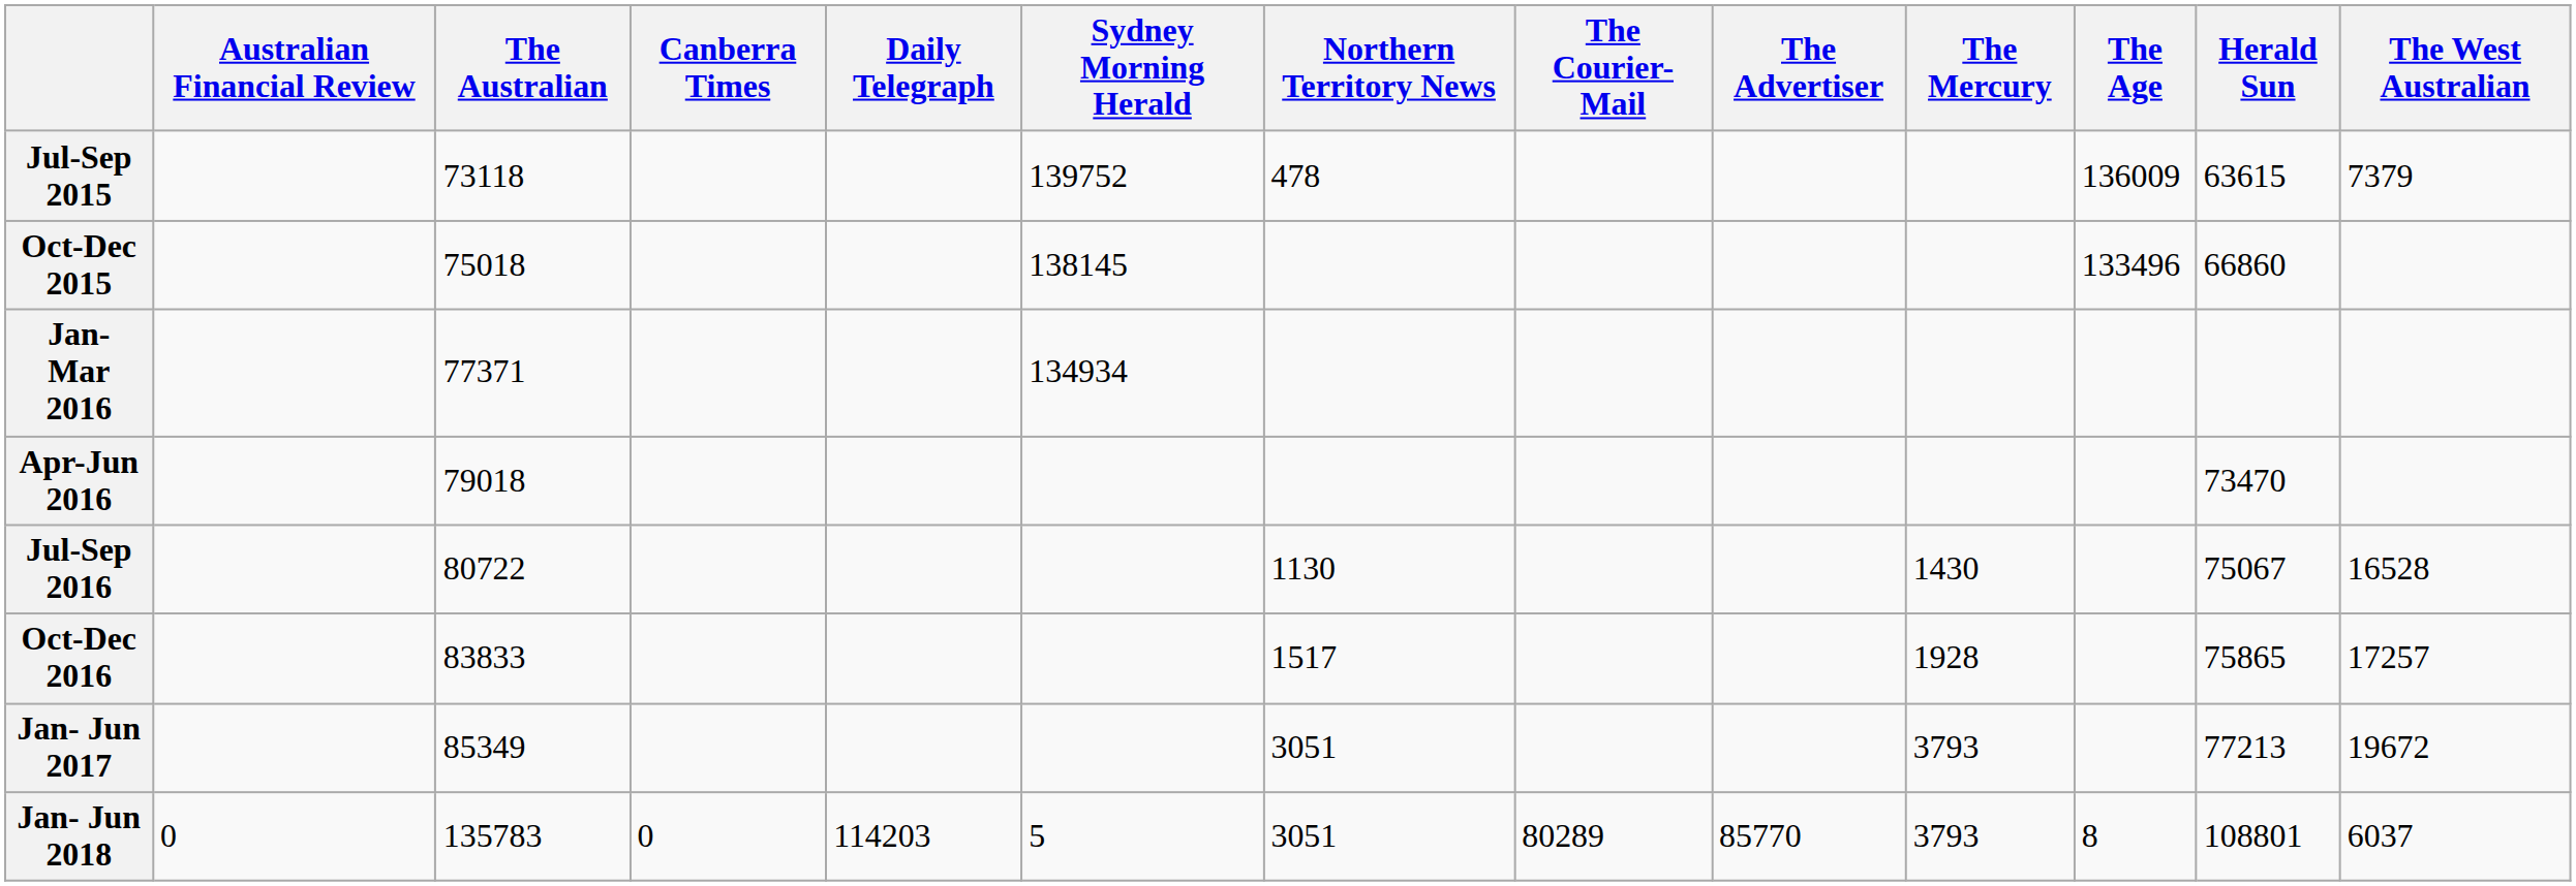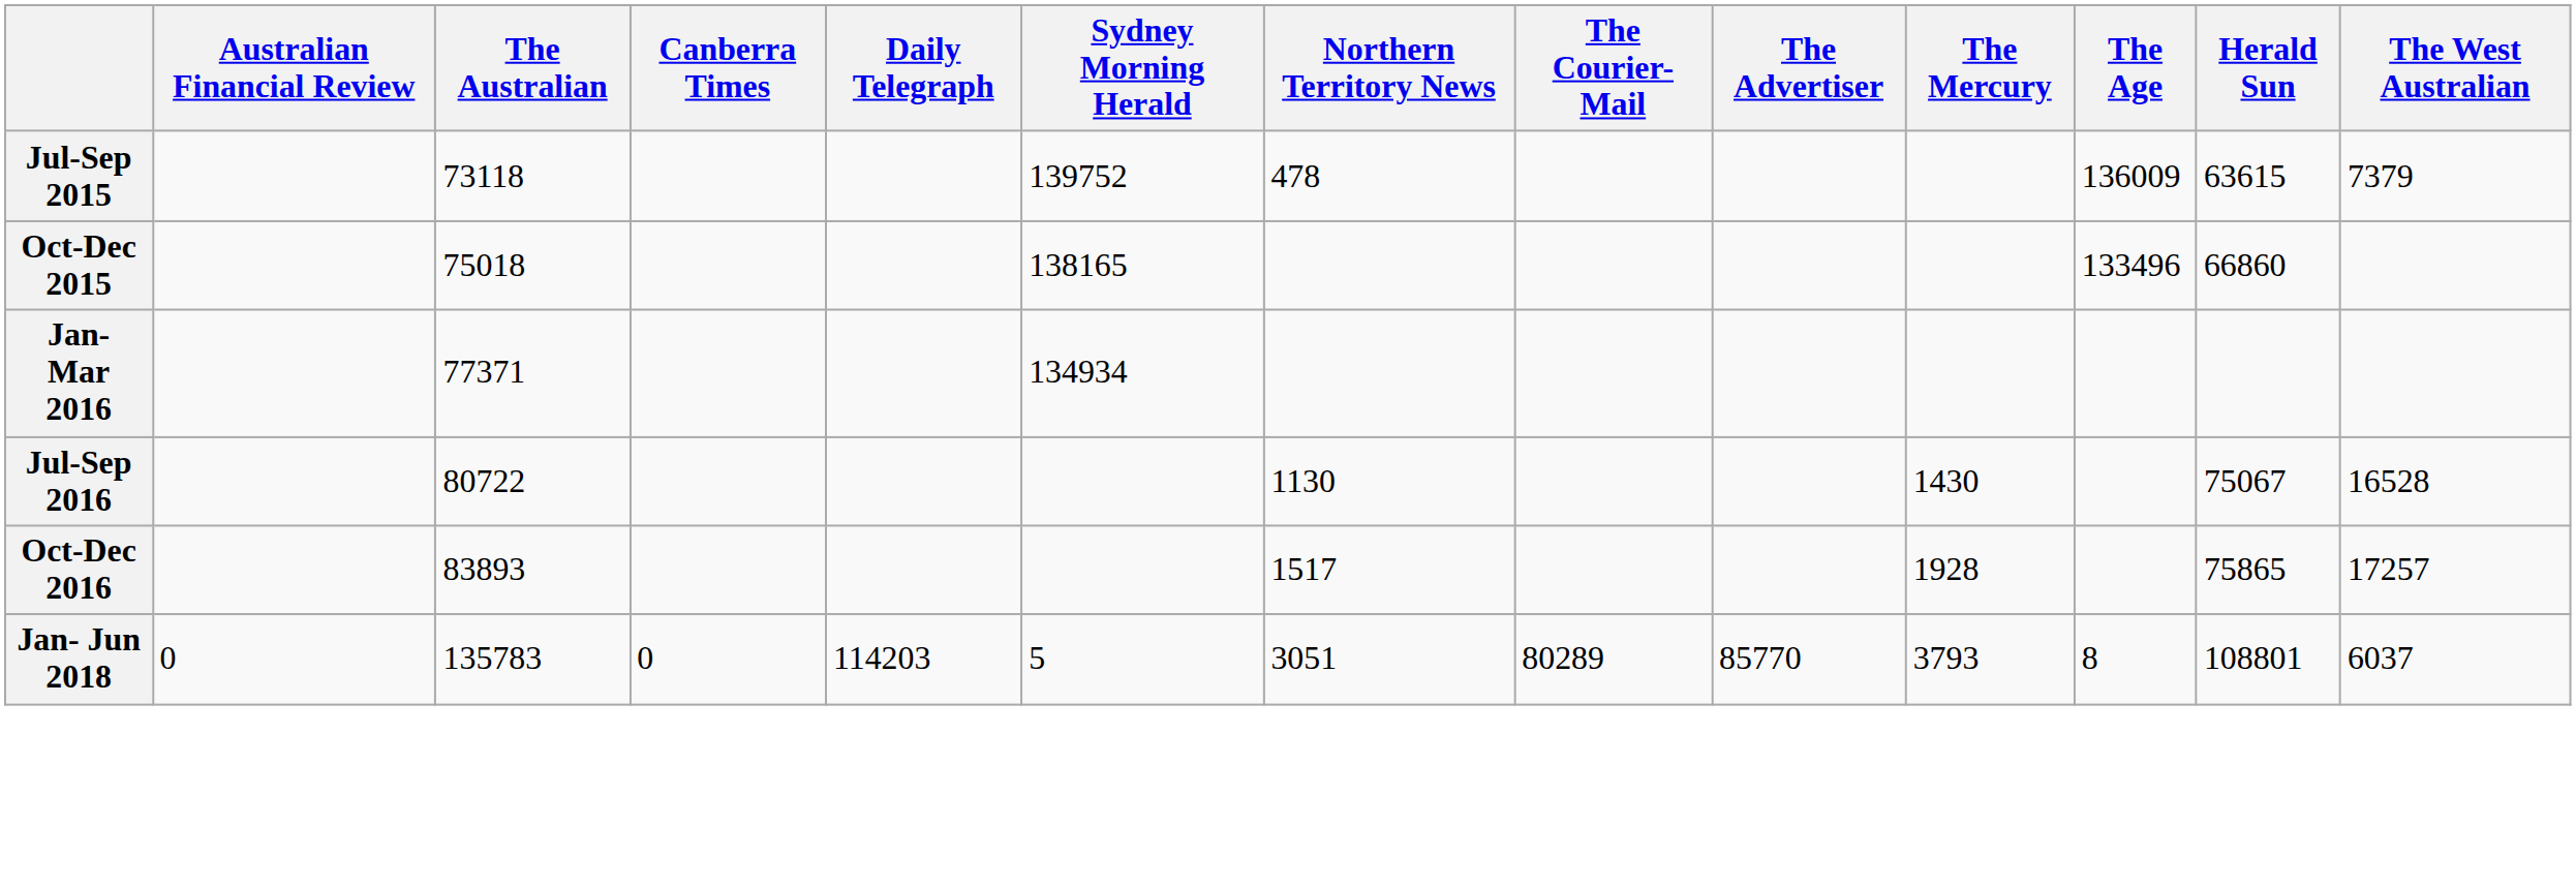Oct-Dec 2015 | Sydney Morning Herald: 138145 -> 138165
- row: Apr-Jun 2016 | 79018 | 73470
Oct-Dec 2016 | The Australian: 83833 -> 83893
- row: Jan- Jun 2017 | 85349 | 3051 | 3793 | 77213 | 19672
